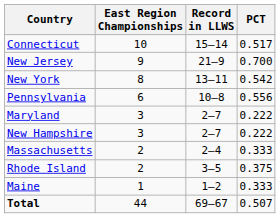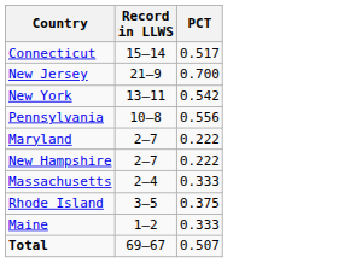- column: East Region Championships | 10 | 9 | 8 | 6 | 3 | 3 | 2 | 2 | 1 | 44
